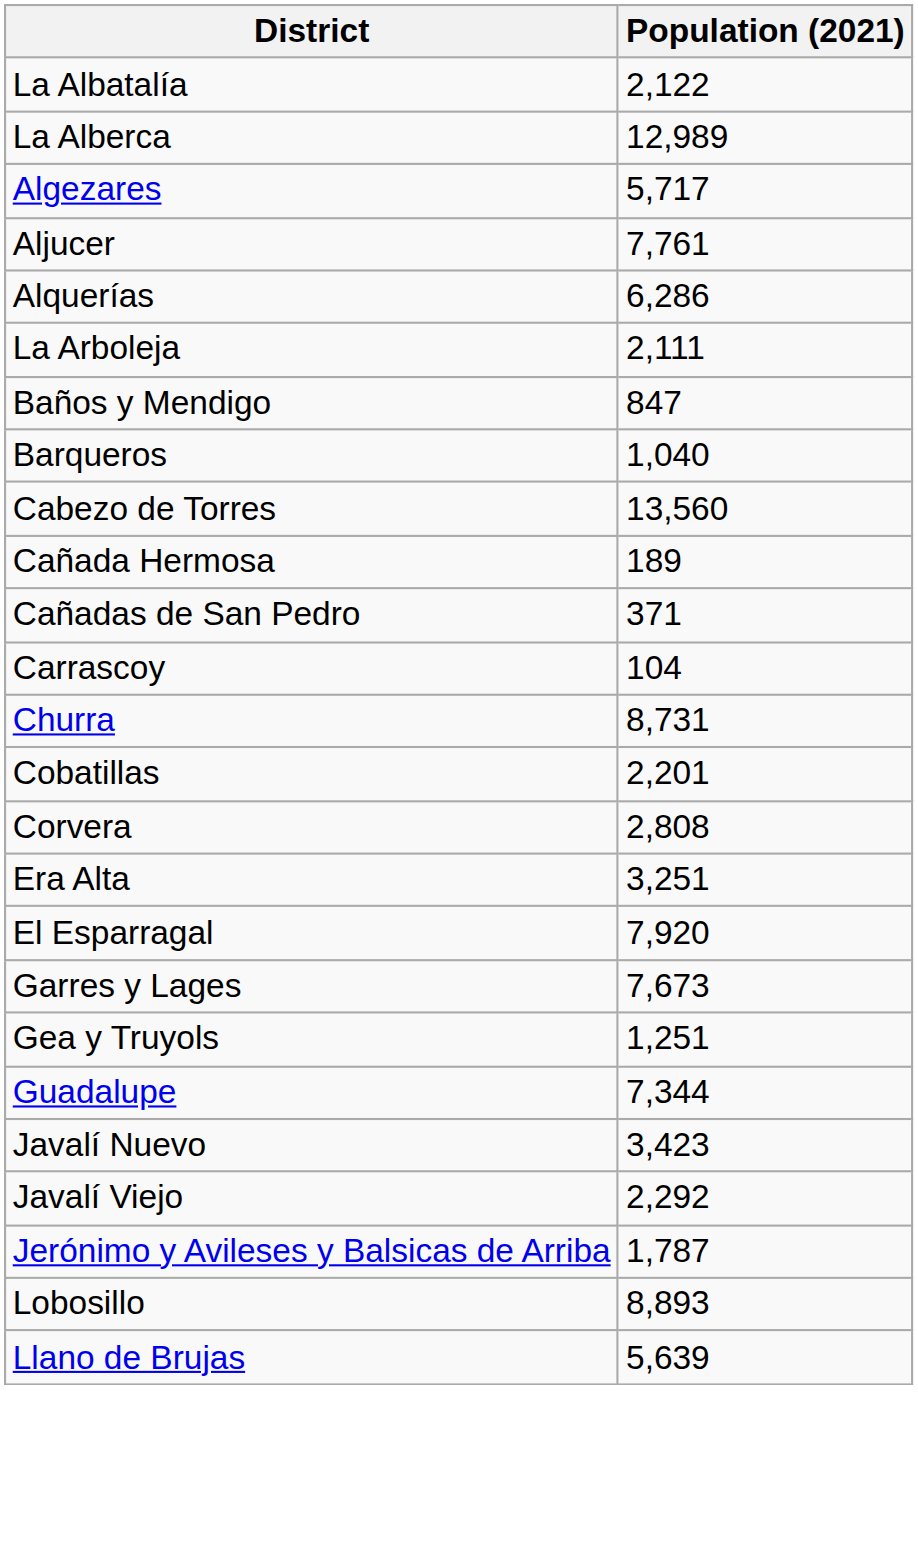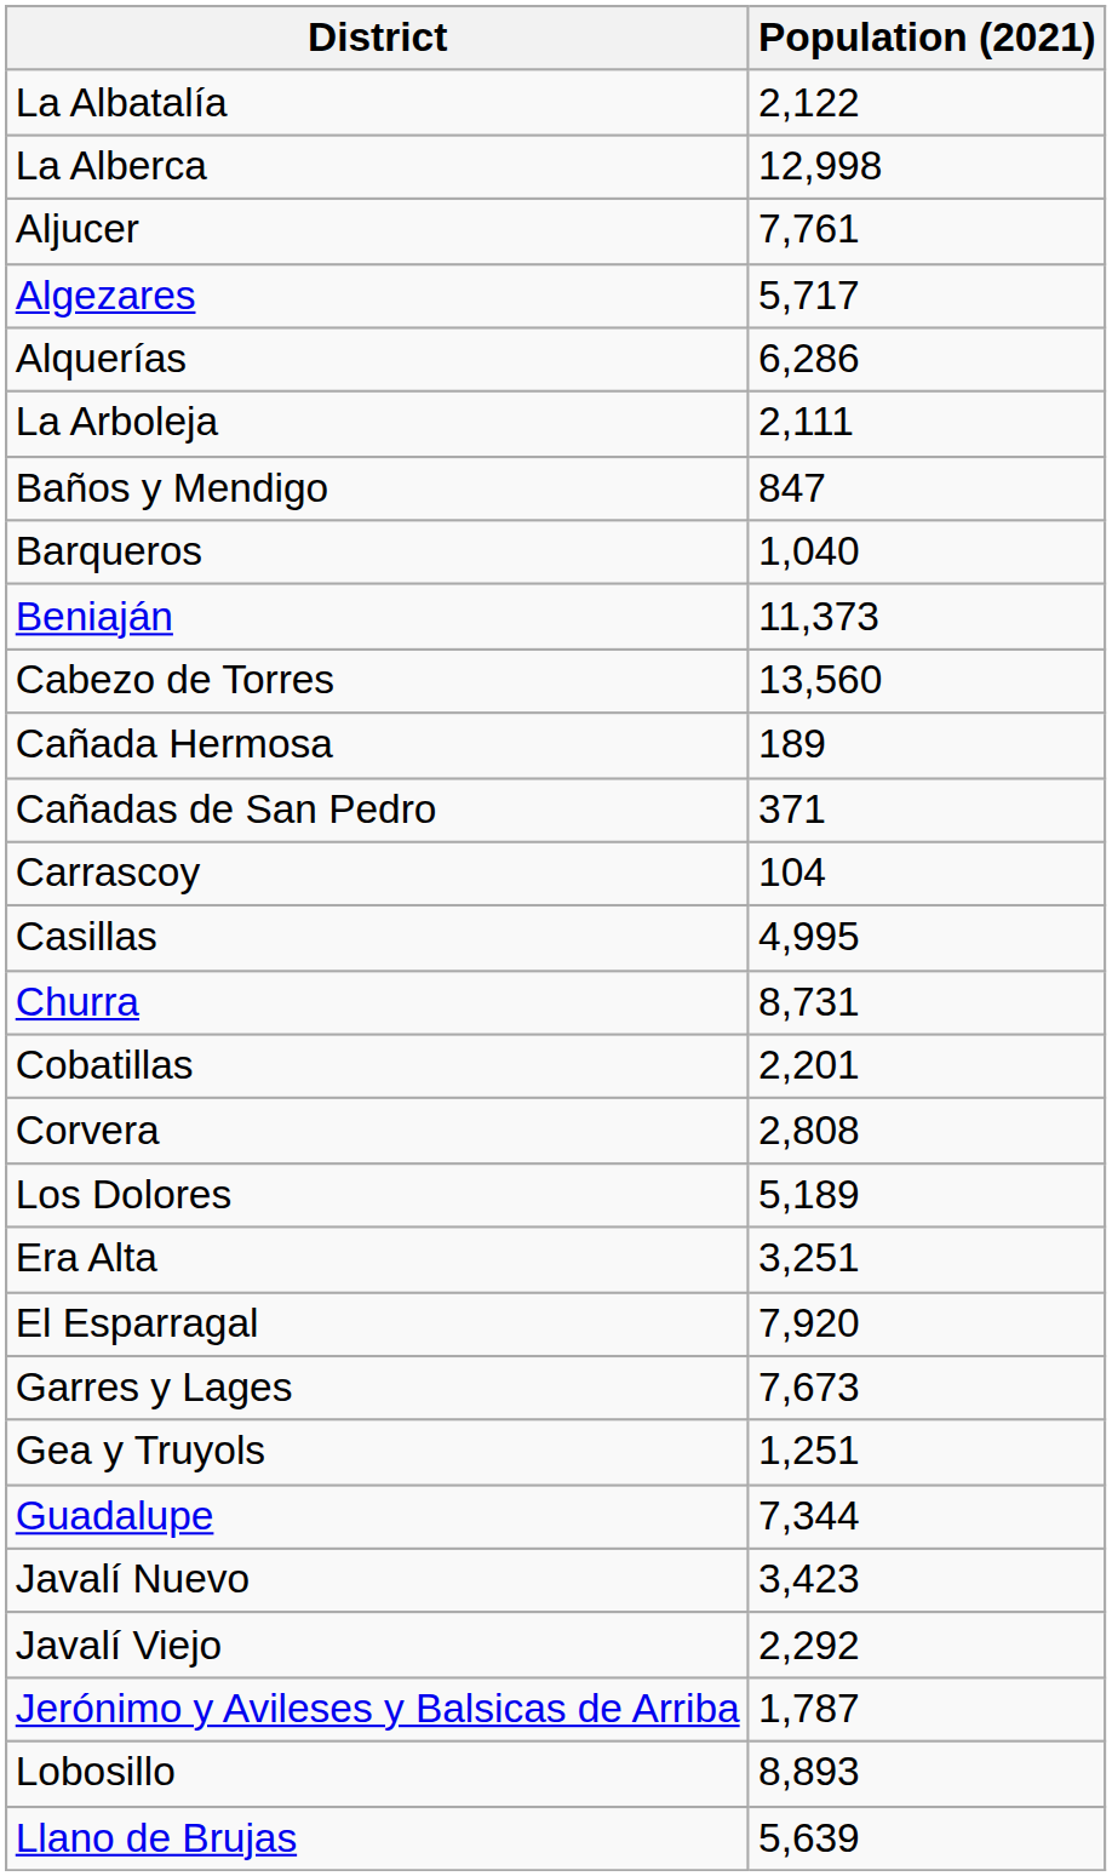La Alberca | Population (2021): 12,989 -> 12,998
rows swapped: Algezares <-> Aljucer
+ row: Beniaján | 11,373
+ row: Casillas | 4,995
+ row: Los Dolores | 5,189
